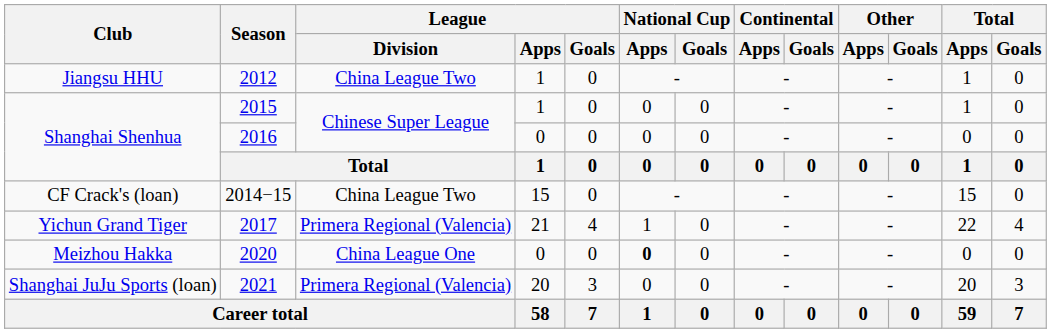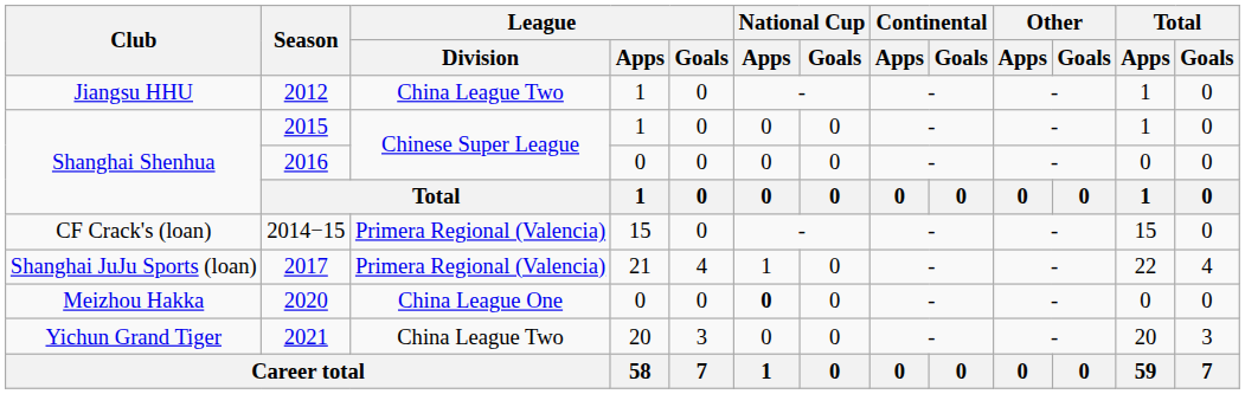2014−15 | League / Division: China League Two -> Primera Regional (Valencia)
2017 | Club: Yichun Grand Tiger -> Shanghai JuJu Sports (loan)
2021 | Club: Shanghai JuJu Sports (loan) -> Yichun Grand Tiger
2021 | League / Division: Primera Regional (Valencia) -> China League Two
